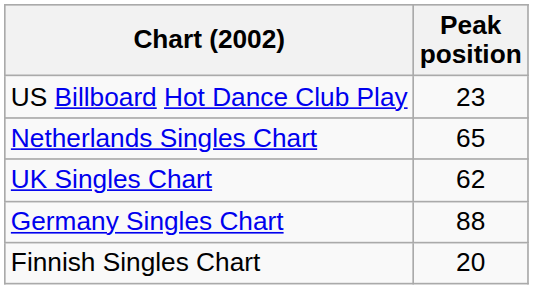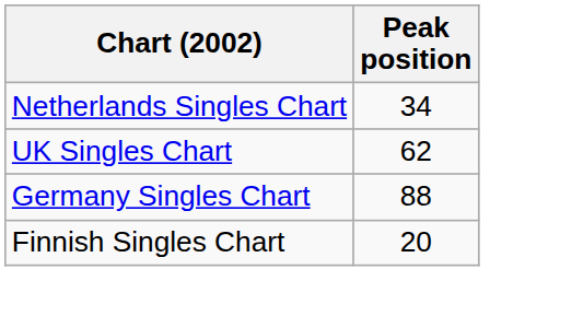- row: US Billboard Hot Dance Club Play | 23
Netherlands Singles Chart | Peak position: 65 -> 34
